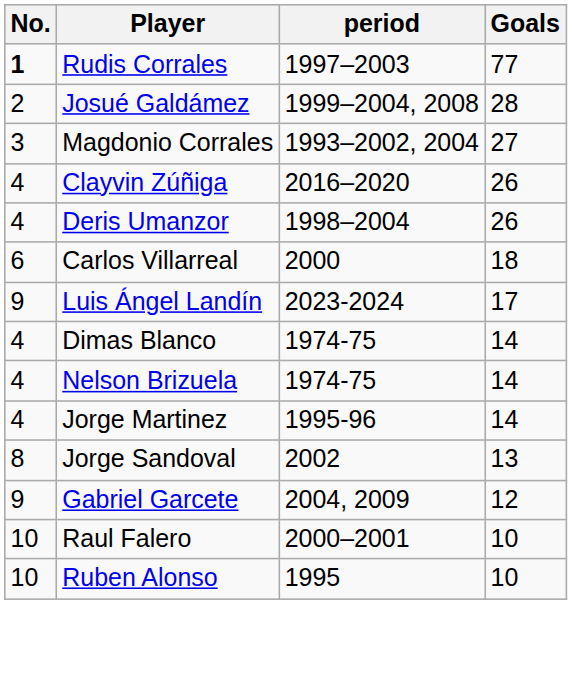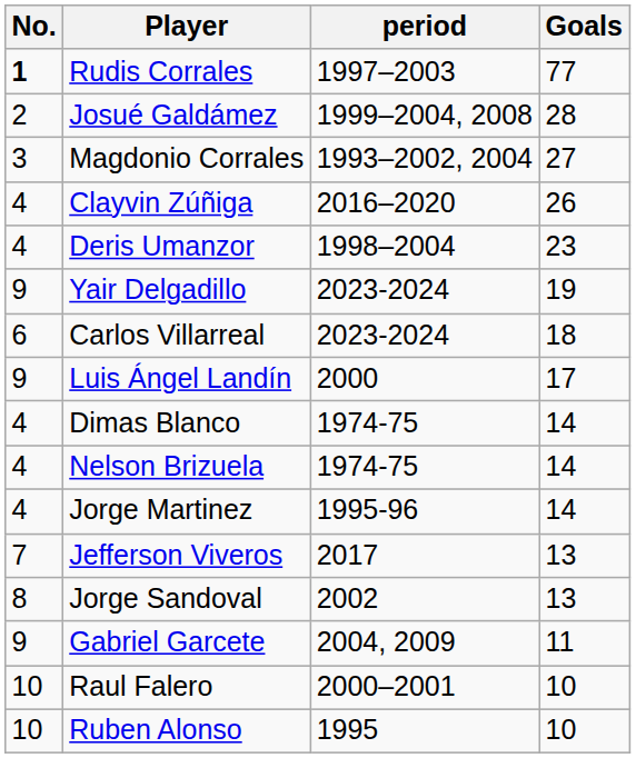Deris Umanzor | Goals: 26 -> 23
+ row: 9 | Yair Delgadillo | 2023-2024 | 19
Carlos Villarreal | period: 2000 -> 2023-2024
Luis Ángel Landín | period: 2023-2024 -> 2000
+ row: 7 | Jefferson Viveros | 2017 | 13
Gabriel Garcete | Goals: 12 -> 11
